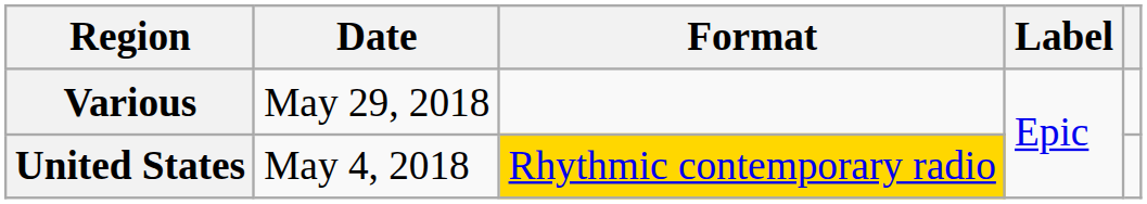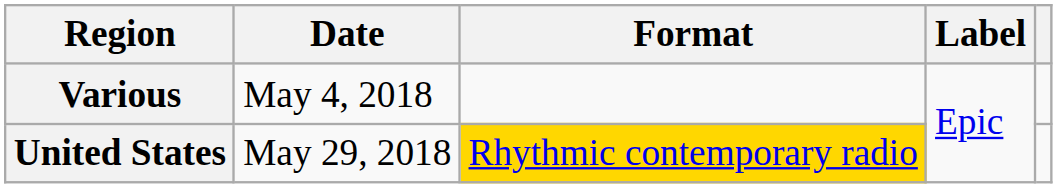Various | Date: May 29, 2018 -> May 4, 2018
United States | Date: May 4, 2018 -> May 29, 2018
